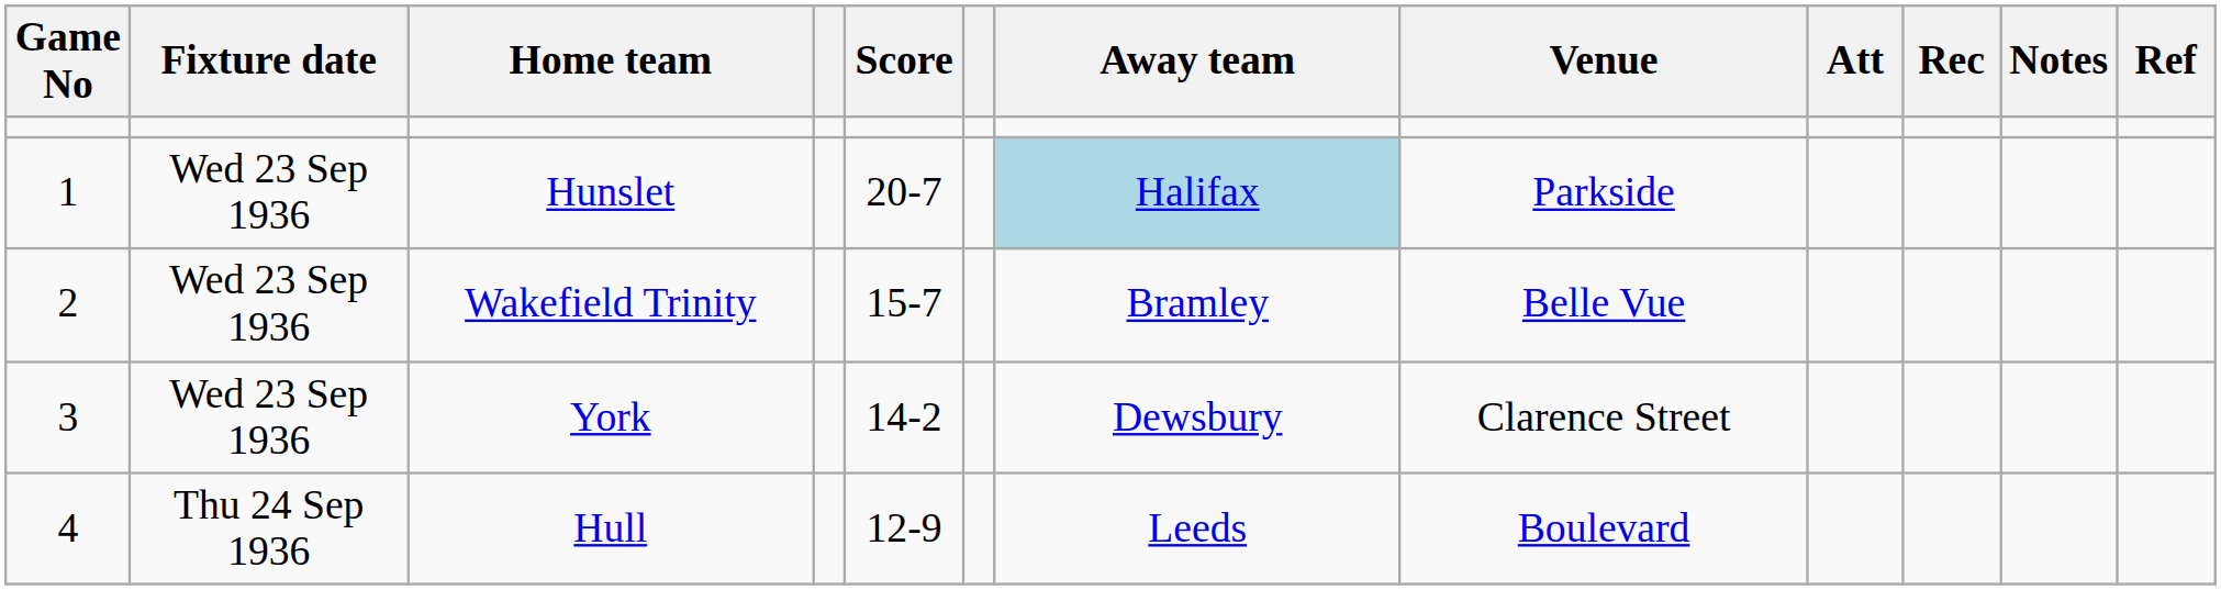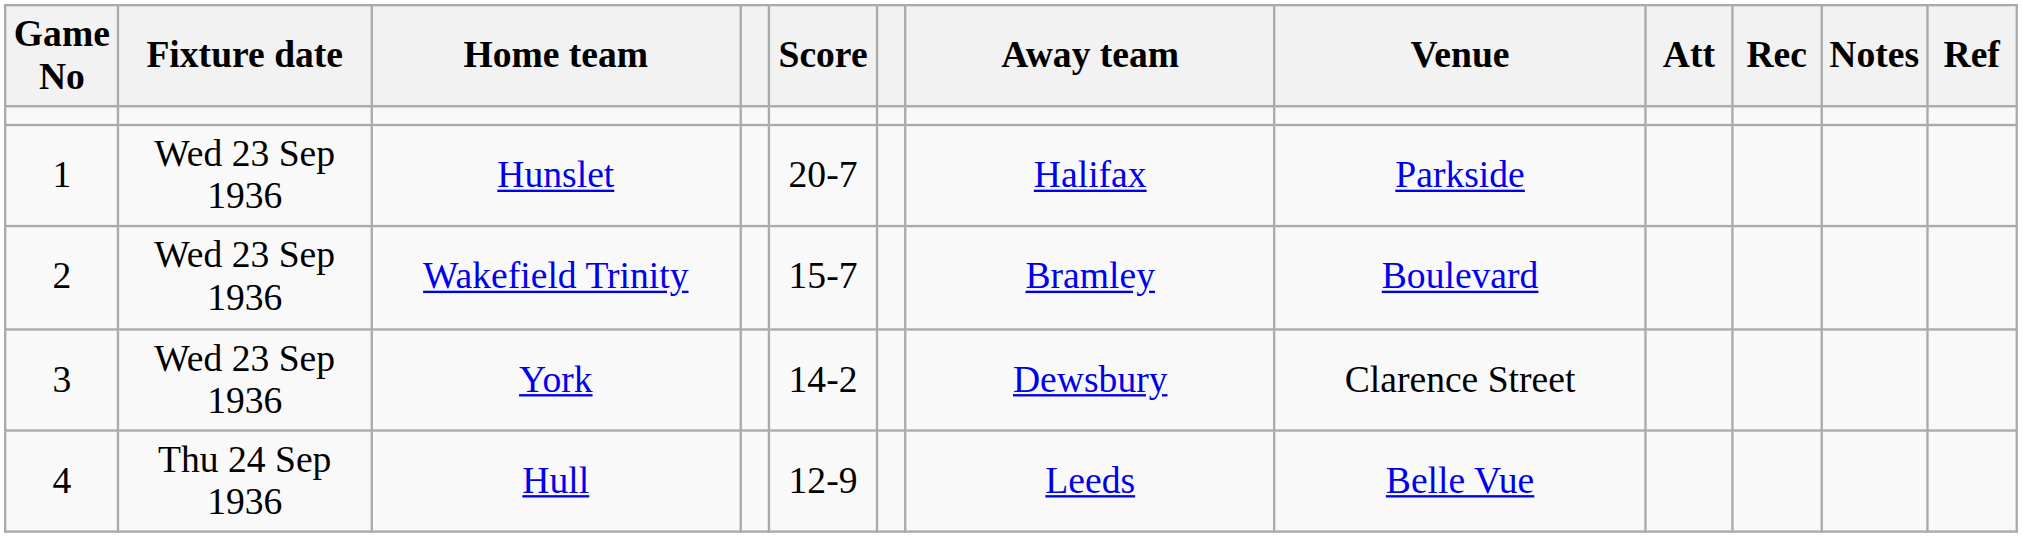Hunslet | Away team: lightblue background -> no background
Wakefield Trinity | Venue: Belle Vue -> Boulevard
Hull | Venue: Boulevard -> Belle Vue
